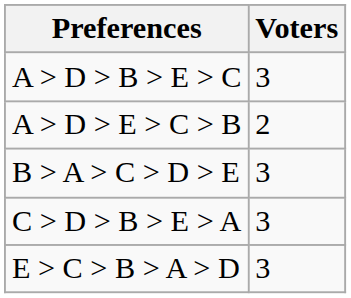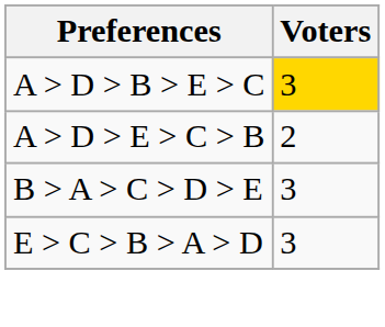A > D > B > E > C | Voters: no background -> gold background
- row: C > D > B > E > A | 3
